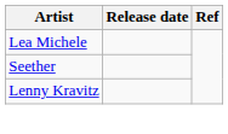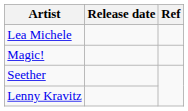+ row: Magic!
